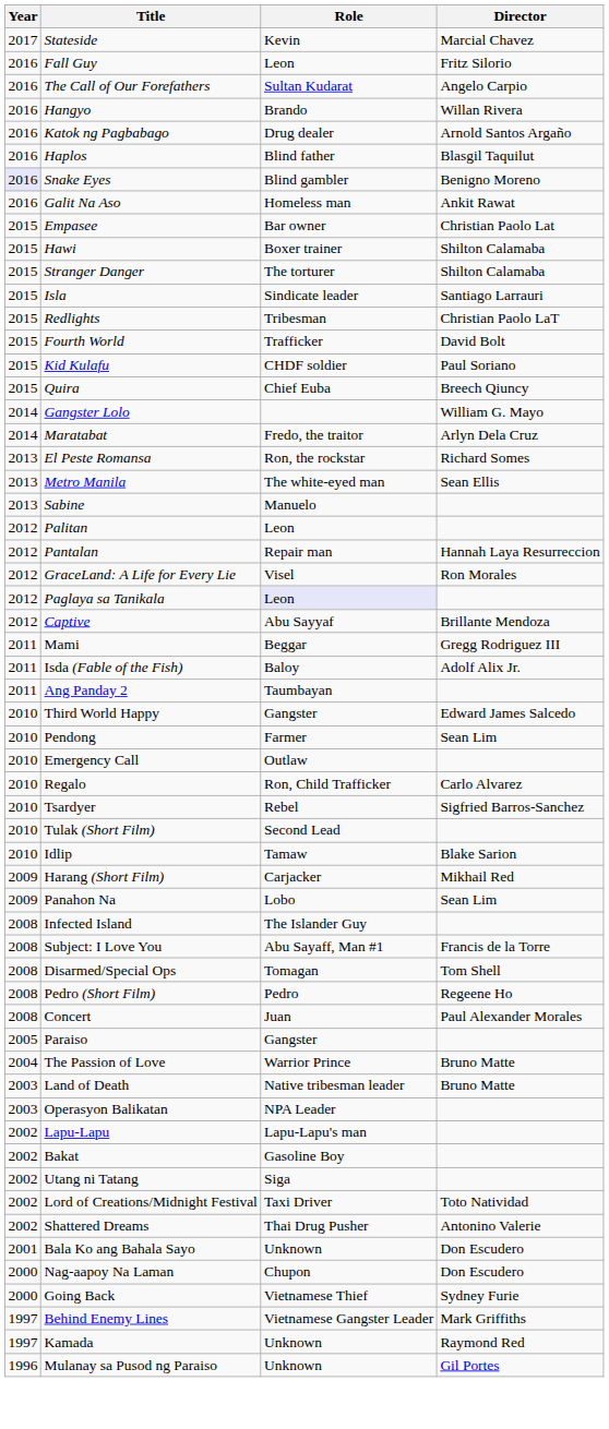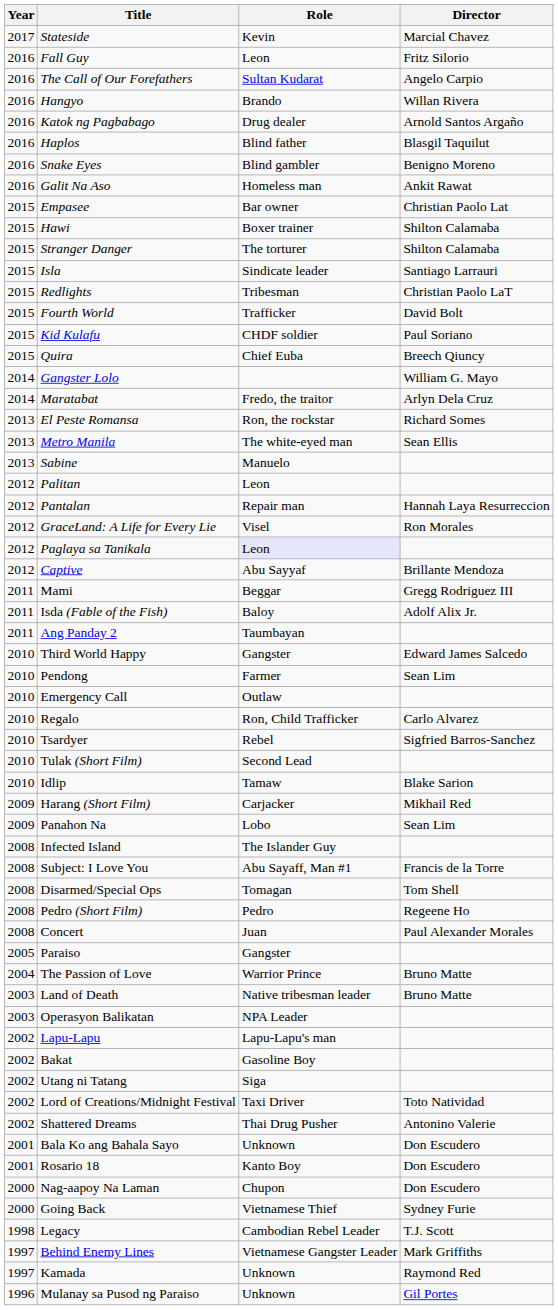Snake Eyes | Year: lavender background -> no background
+ row: 2001 | Rosario 18 | Kanto Boy | Don Escudero
+ row: 1998 | Legacy | Cambodian Rebel Leader | T.J. Scott
